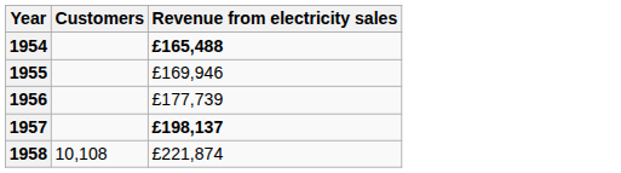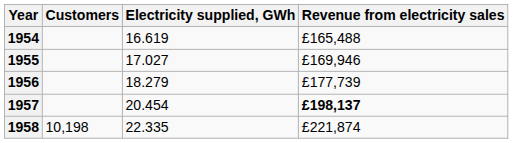+ column: Electricity supplied, GWh | 16.619 | 17.027 | 18.279 | 20.454 | 22.335
1954 | Revenue from electricity sales: bold -> normal
1958 | Customers: 10,108 -> 10,198
